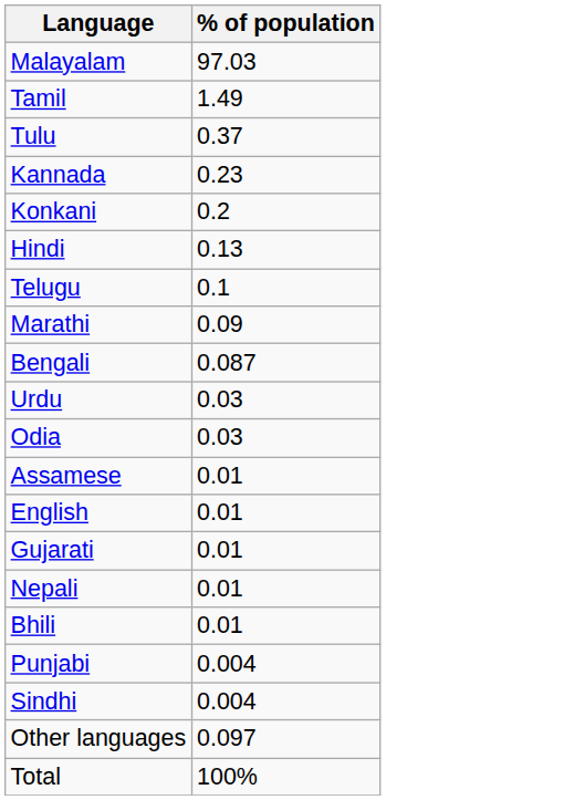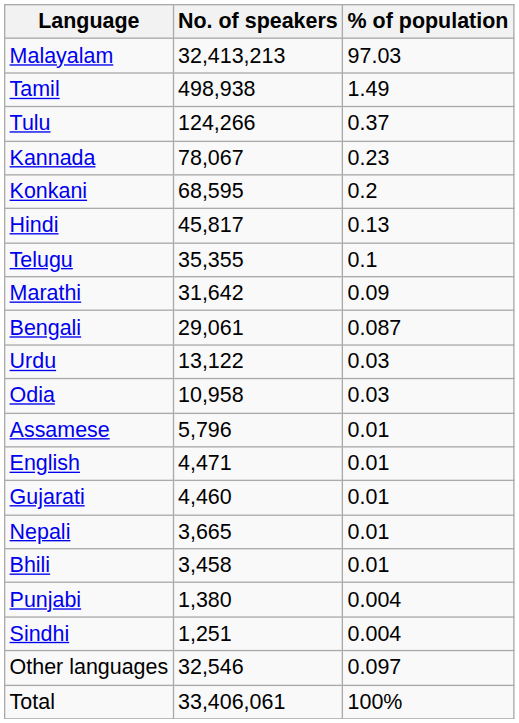+ column: No. of speakers | 32,413,213 | 498,938 | 124,266 | 78,067 | 68,595 | 45,817 | 35,355 | 31,642 | 29,061 | 13,122 | 10,958 | 5,796 | 4,471 | 4,460 | 3,665 | 3,458 | 1,380 | 1,251 | 32,546 | 33,406,061
